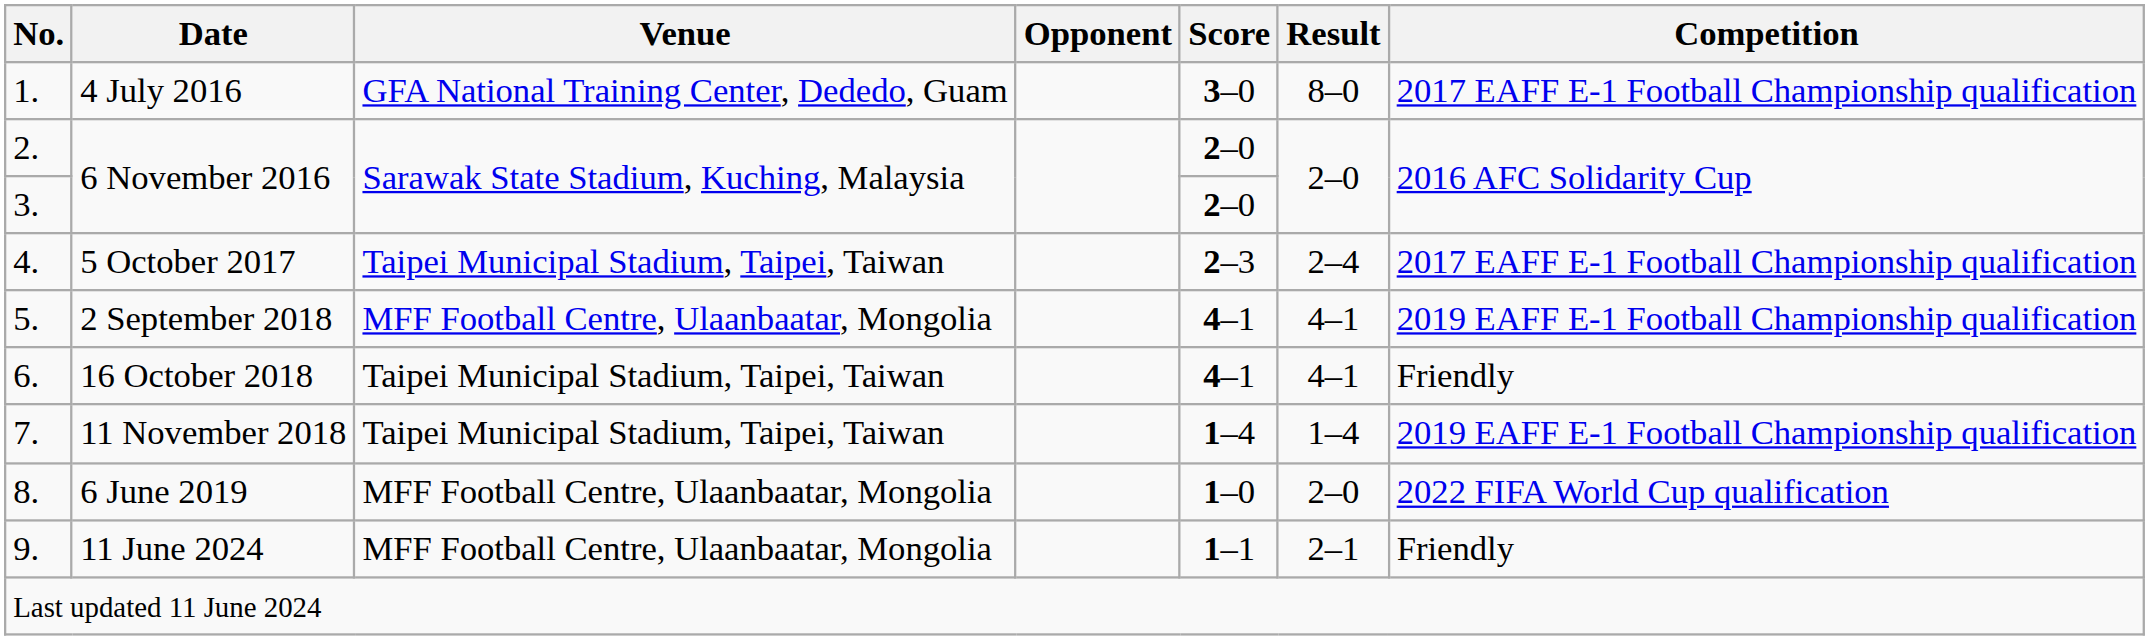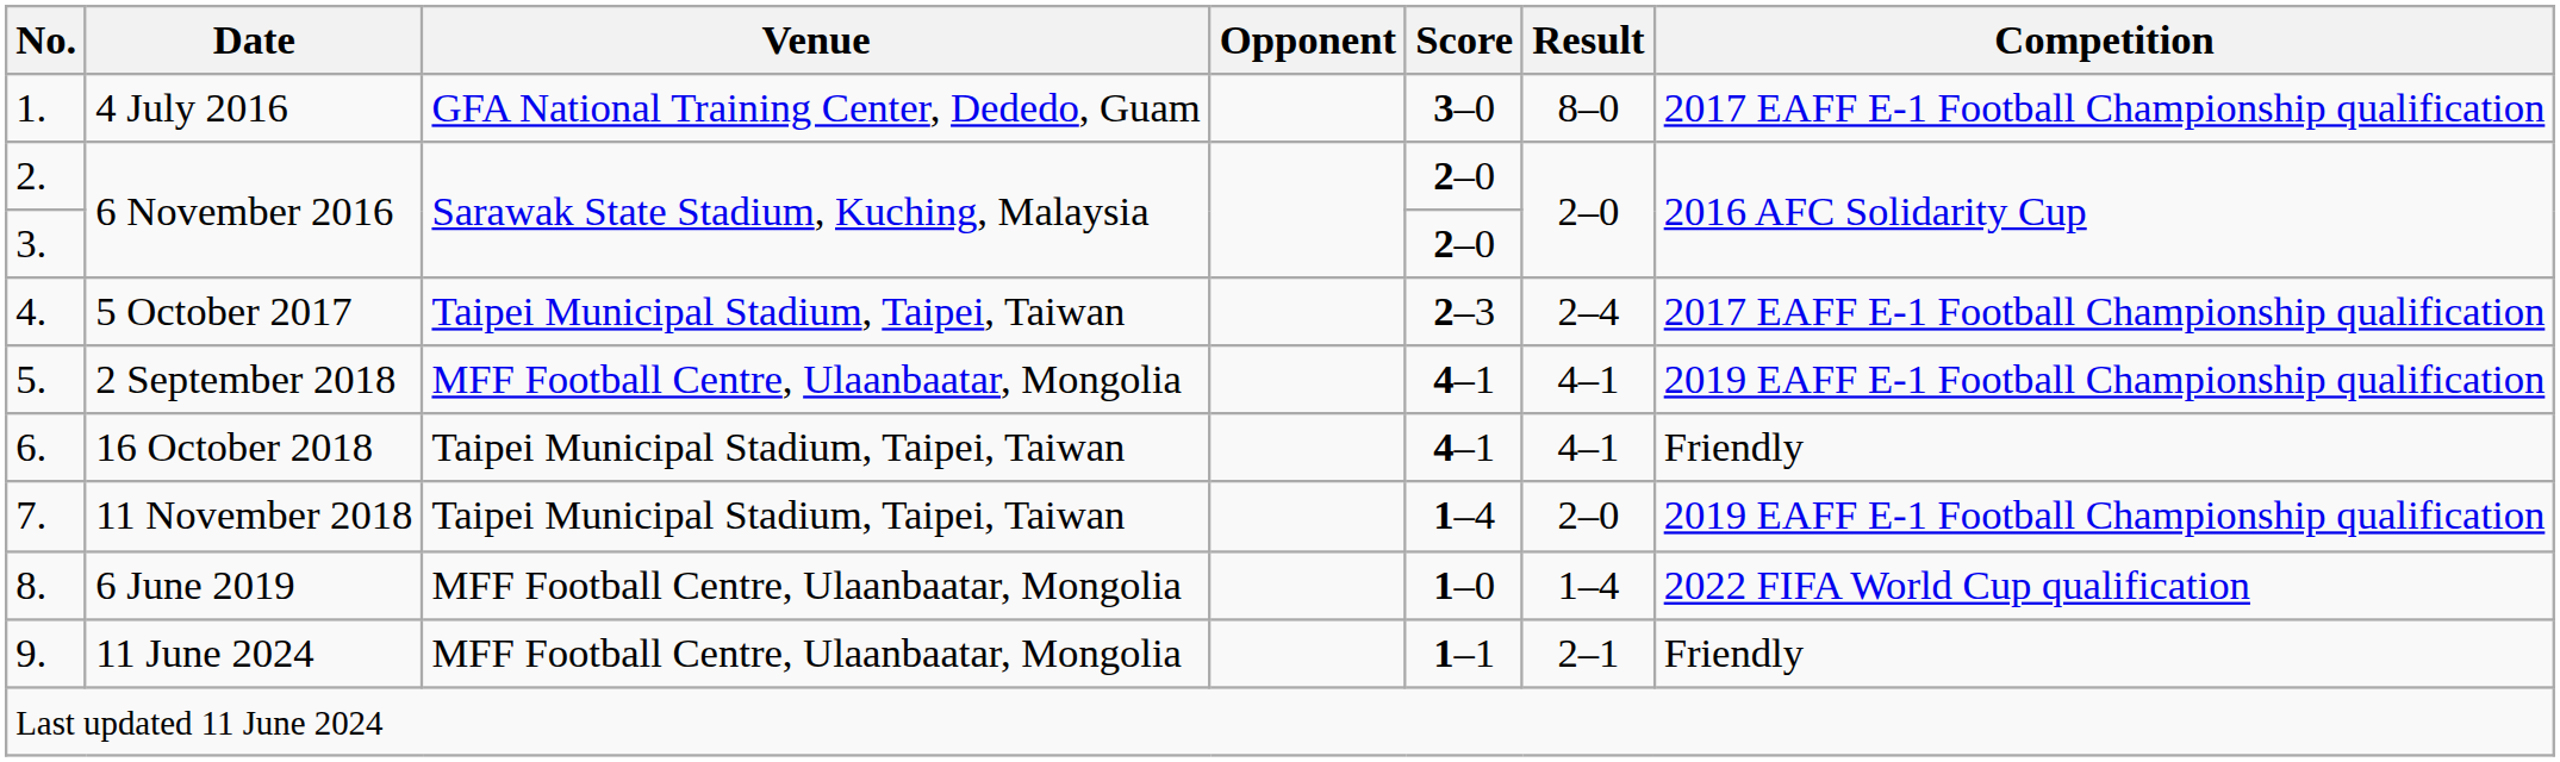11 November 2018 | Result: 1–4 -> 2–0
6 June 2019 | Result: 2–0 -> 1–4
